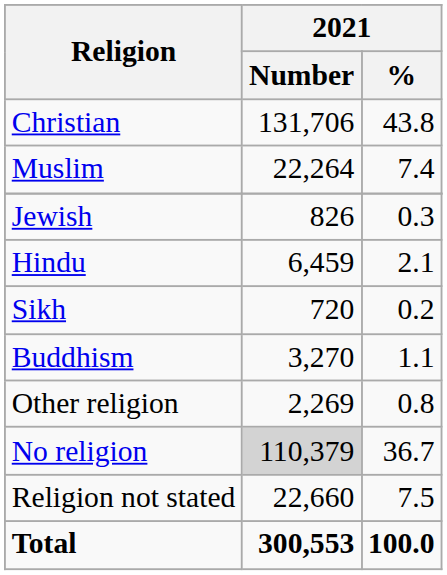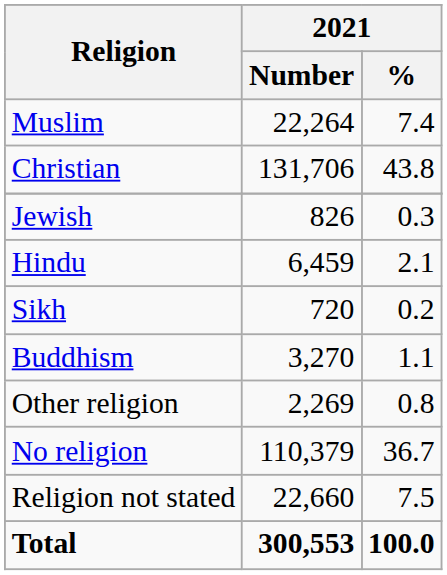rows swapped: Christian <-> Muslim
No religion | 2021 / Number: lightgrey background -> no background
